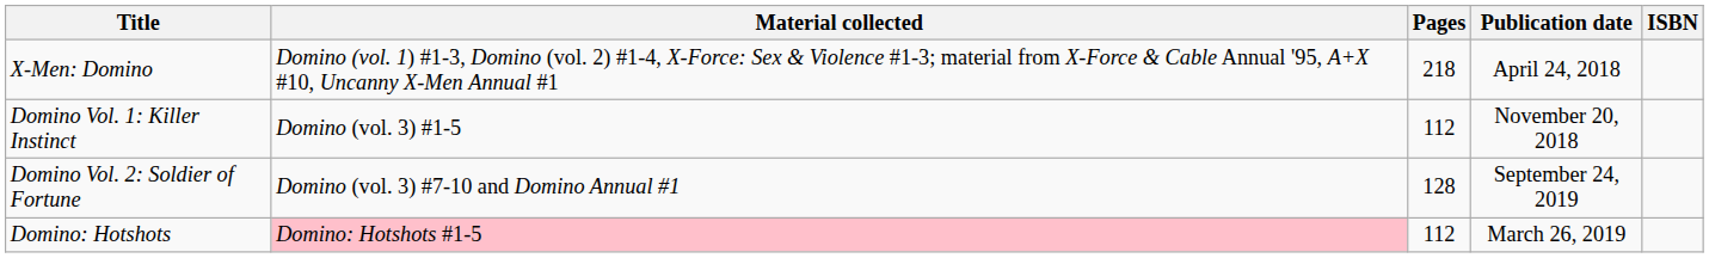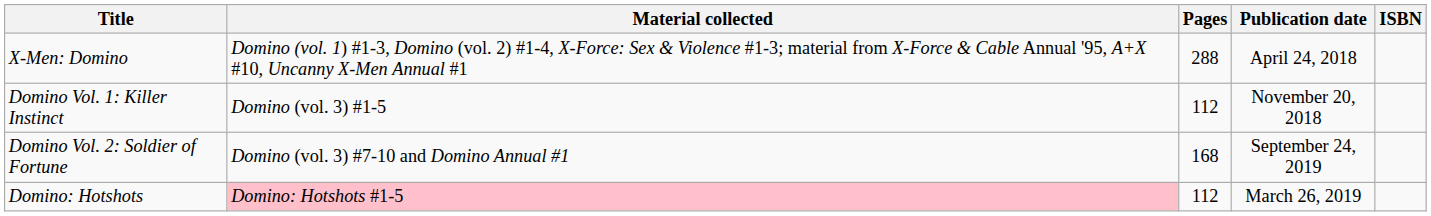X-Men: Domino | Pages: 218 -> 288
Domino Vol. 2: Soldier of Fortune | Pages: 128 -> 168
